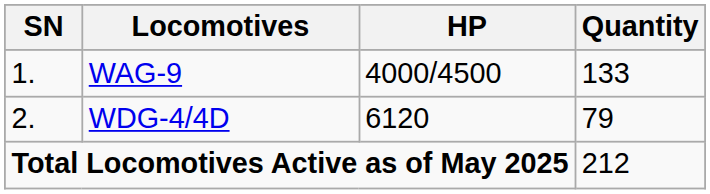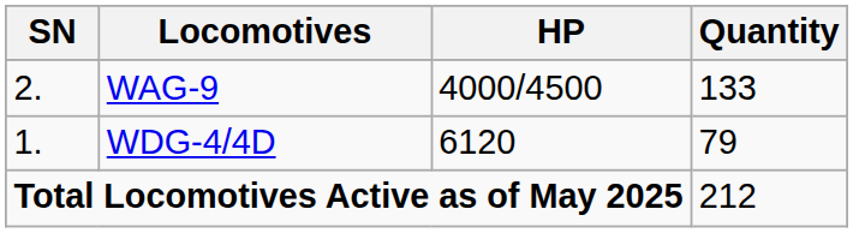WAG-9 | SN: 1. -> 2.
WDG-4/4D | SN: 2. -> 1.
